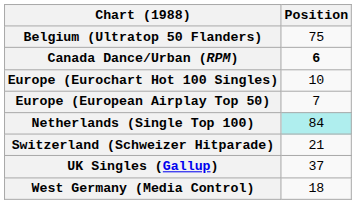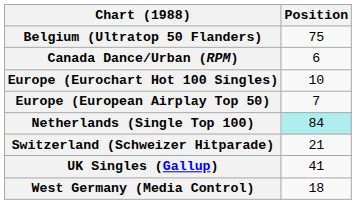Canada Dance/Urban (RPM) | Position: bold -> normal
UK Singles (Gallup) | Position: 37 -> 41
